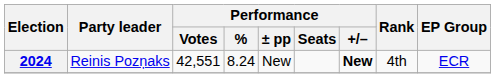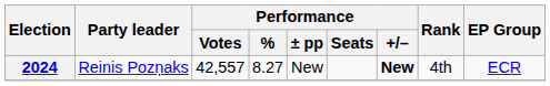2024 | Performance / Votes: 42,551 -> 42,557
2024 | Performance / %: 8.24 -> 8.27
